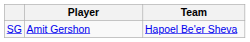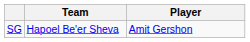columns swapped: Player <-> Team
